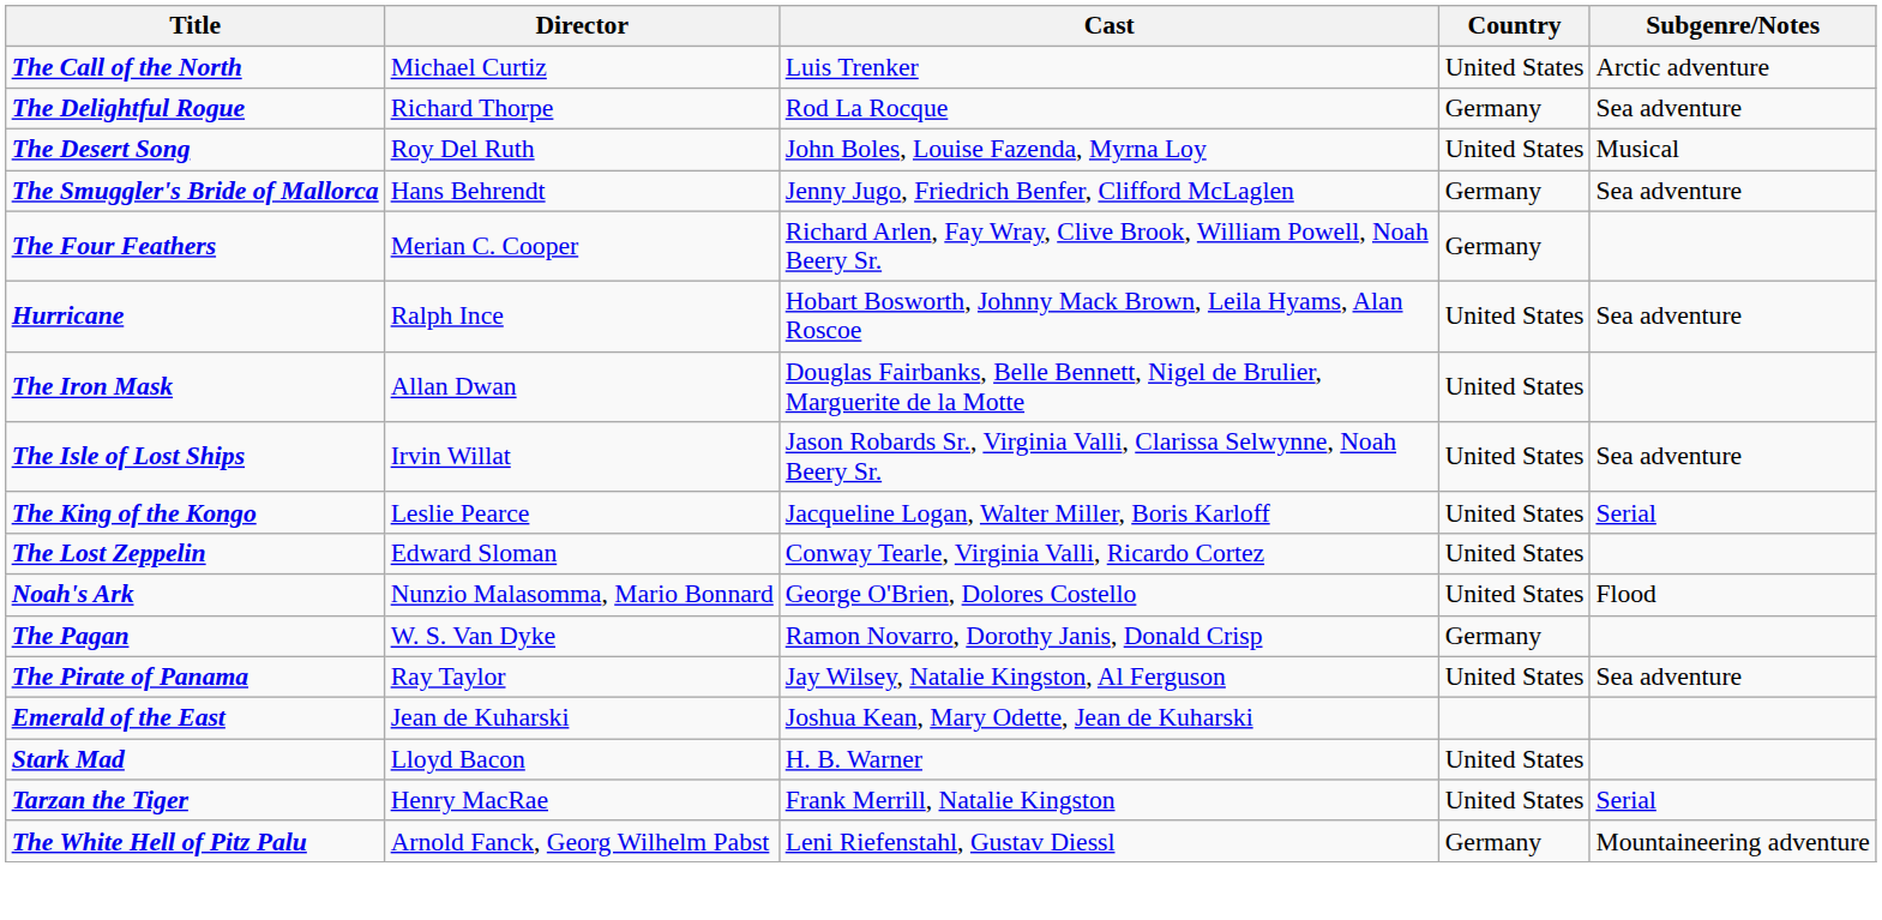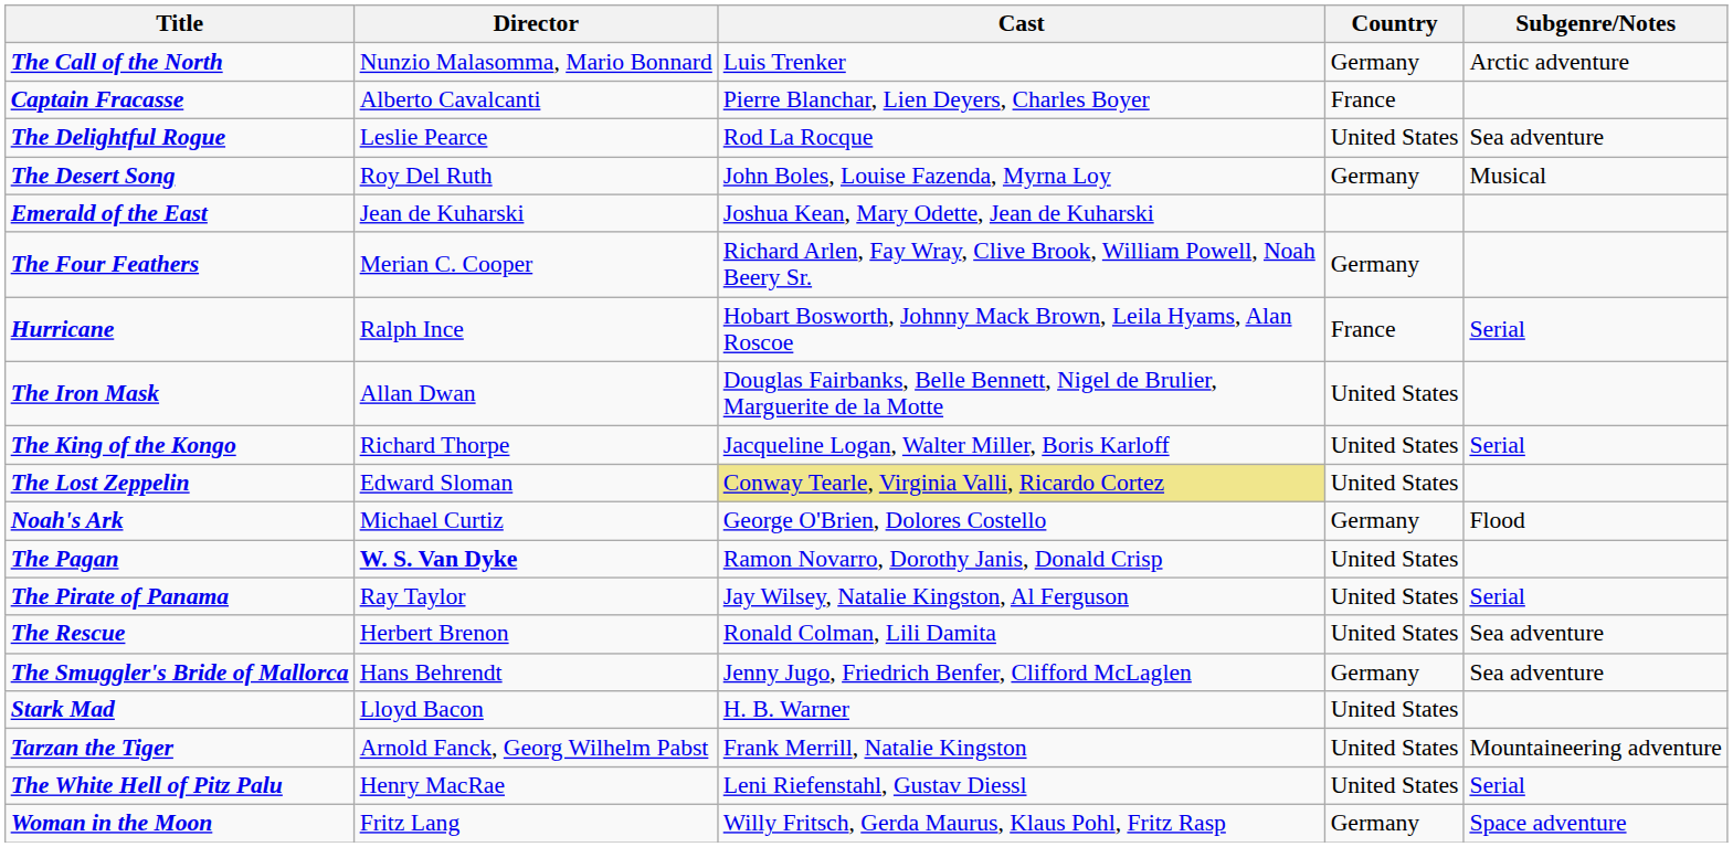The Call of the North | Director: Michael Curtiz -> Nunzio Malasomma, Mario Bonnard
The Call of the North | Country: United States -> Germany
+ row: Captain Fracasse | Alberto Cavalcanti | Pierre Blanchar, Lien Deyers, Charles Boyer | France
The Delightful Rogue | Director: Richard Thorpe -> Leslie Pearce
The Delightful Rogue | Country: Germany -> United States
The Desert Song | Country: United States -> Germany
rows swapped: Emerald of the East <-> The Smuggler's Bride of Mallorca
Hurricane | Country: United States -> France
Hurricane | Subgenre/Notes: Sea adventure -> Serial
- row: The Isle of Lost Ships | Irvin Willat | Jason Robards Sr., Virginia Valli, Clarissa Selwynne, Noah Beery Sr. | United States | Sea adventure
The King of the Kongo | Director: Leslie Pearce -> Richard Thorpe
The Lost Zeppelin | Cast: no background -> khaki background
Noah's Ark | Director: Nunzio Malasomma, Mario Bonnard -> Michael Curtiz
Noah's Ark | Country: United States -> Germany
The Pagan | Director: normal -> bold
The Pagan | Country: Germany -> United States
The Pirate of Panama | Subgenre/Notes: Sea adventure -> Serial
+ row: The Rescue | Herbert Brenon | Ronald Colman, Lili Damita | United States | Sea adventure
Tarzan the Tiger | Director: Henry MacRae -> Arnold Fanck, Georg Wilhelm Pabst
Tarzan the Tiger | Subgenre/Notes: Serial -> Mountaineering adventure
The White Hell of Pitz Palu | Director: Arnold Fanck, Georg Wilhelm Pabst -> Henry MacRae
The White Hell of Pitz Palu | Country: Germany -> United States
The White Hell of Pitz Palu | Subgenre/Notes: Mountaineering adventure -> Serial
+ row: Woman in the Moon | Fritz Lang | Willy Fritsch, Gerda Maurus, Klaus Pohl, Fritz Rasp | Germany | Space adventure
